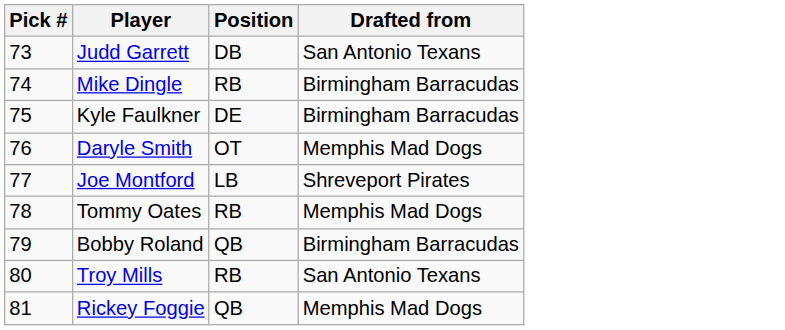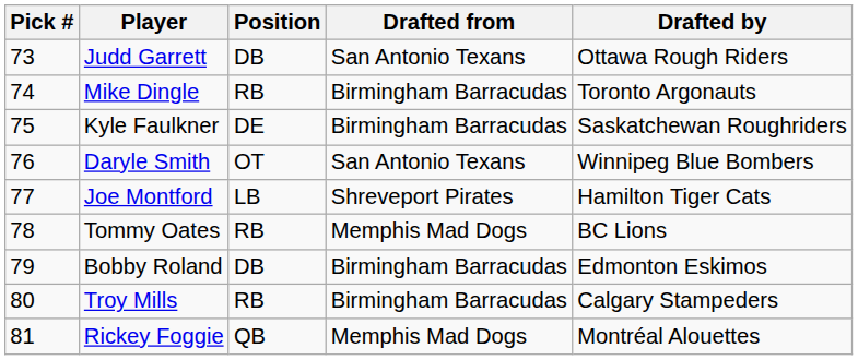+ column: Drafted by | Ottawa Rough Riders | Toronto Argonauts | Saskatchewan Roughriders | Winnipeg Blue Bombers | Hamilton Tiger Cats | BC Lions | Edmonton Eskimos | Calgary Stampeders | Montréal Alouettes
Daryle Smith | Drafted from: Memphis Mad Dogs -> San Antonio Texans
Bobby Roland | Position: QB -> DB
Troy Mills | Drafted from: San Antonio Texans -> Birmingham Barracudas
